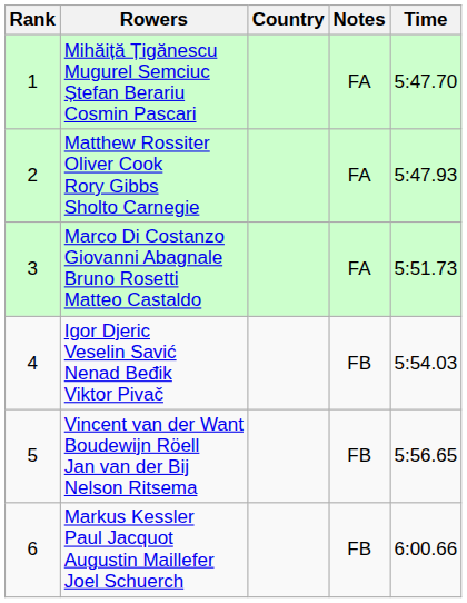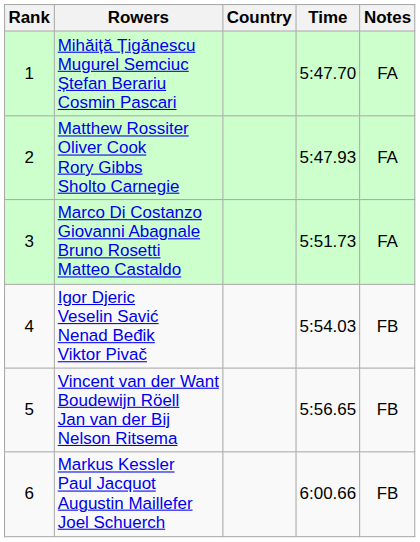columns swapped: Time <-> Notes
